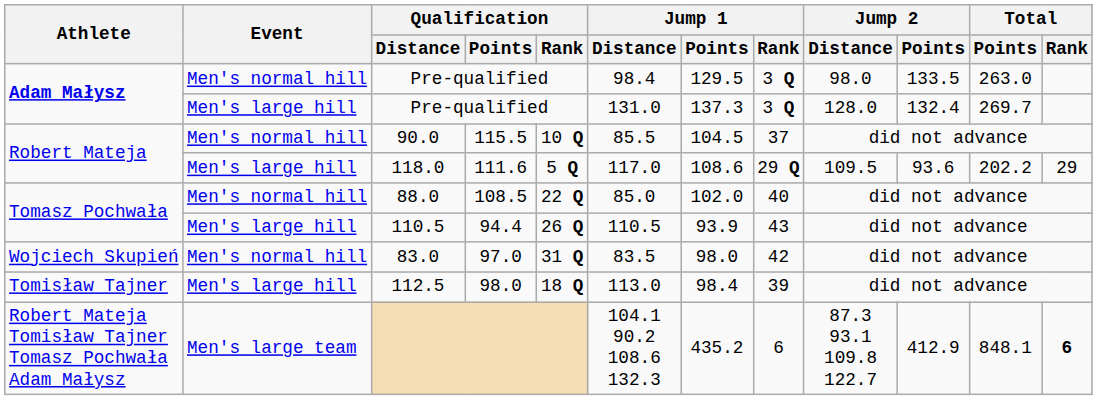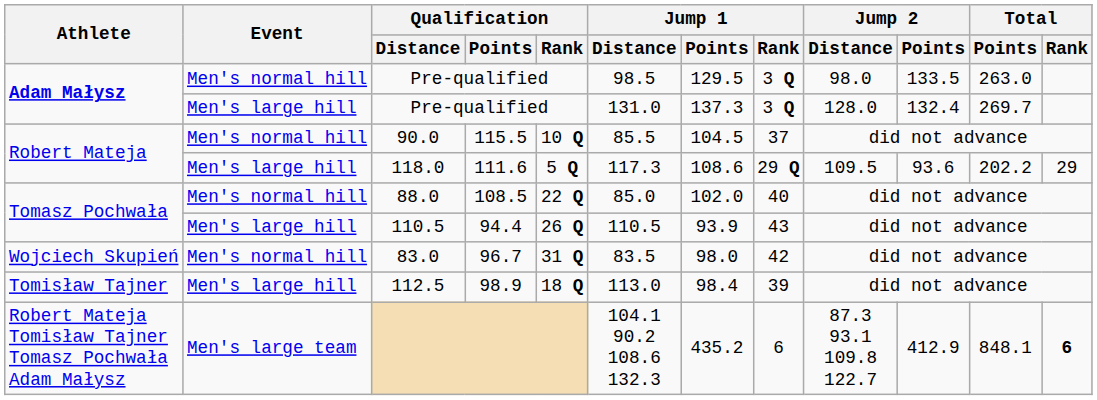Men's normal hill / Pre-qualified | Jump 1 / Distance: 98.4 -> 98.5
118.0 | Jump 1 / Distance: 117.0 -> 117.3
83.0 | Qualification / Points: 97.0 -> 96.7
112.5 | Qualification / Points: 98.0 -> 98.9
